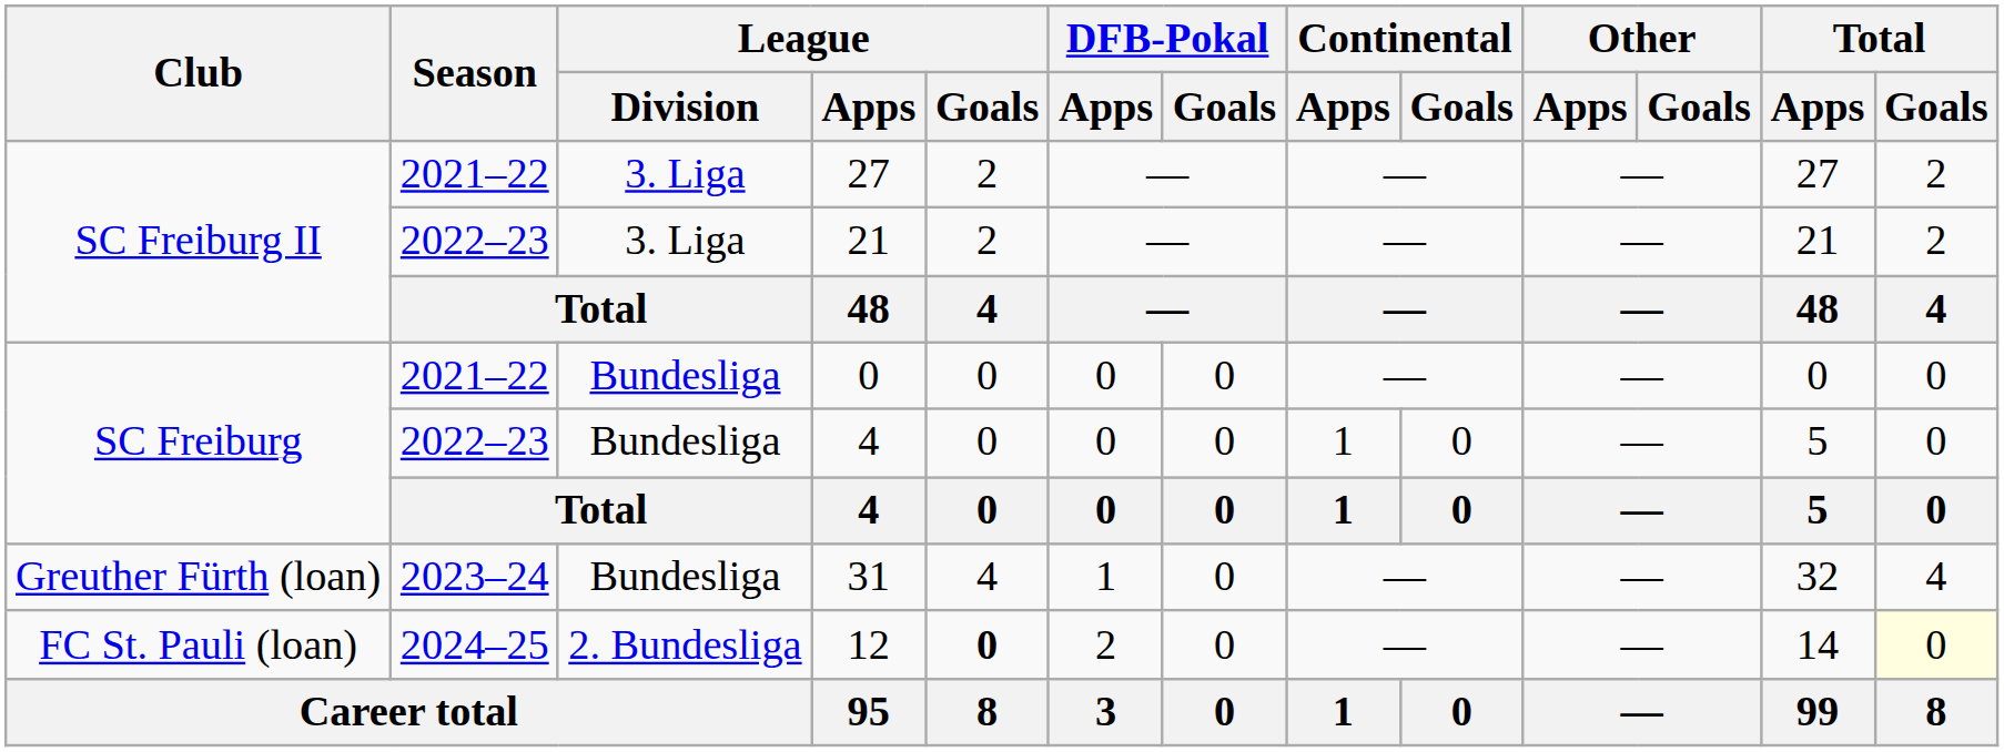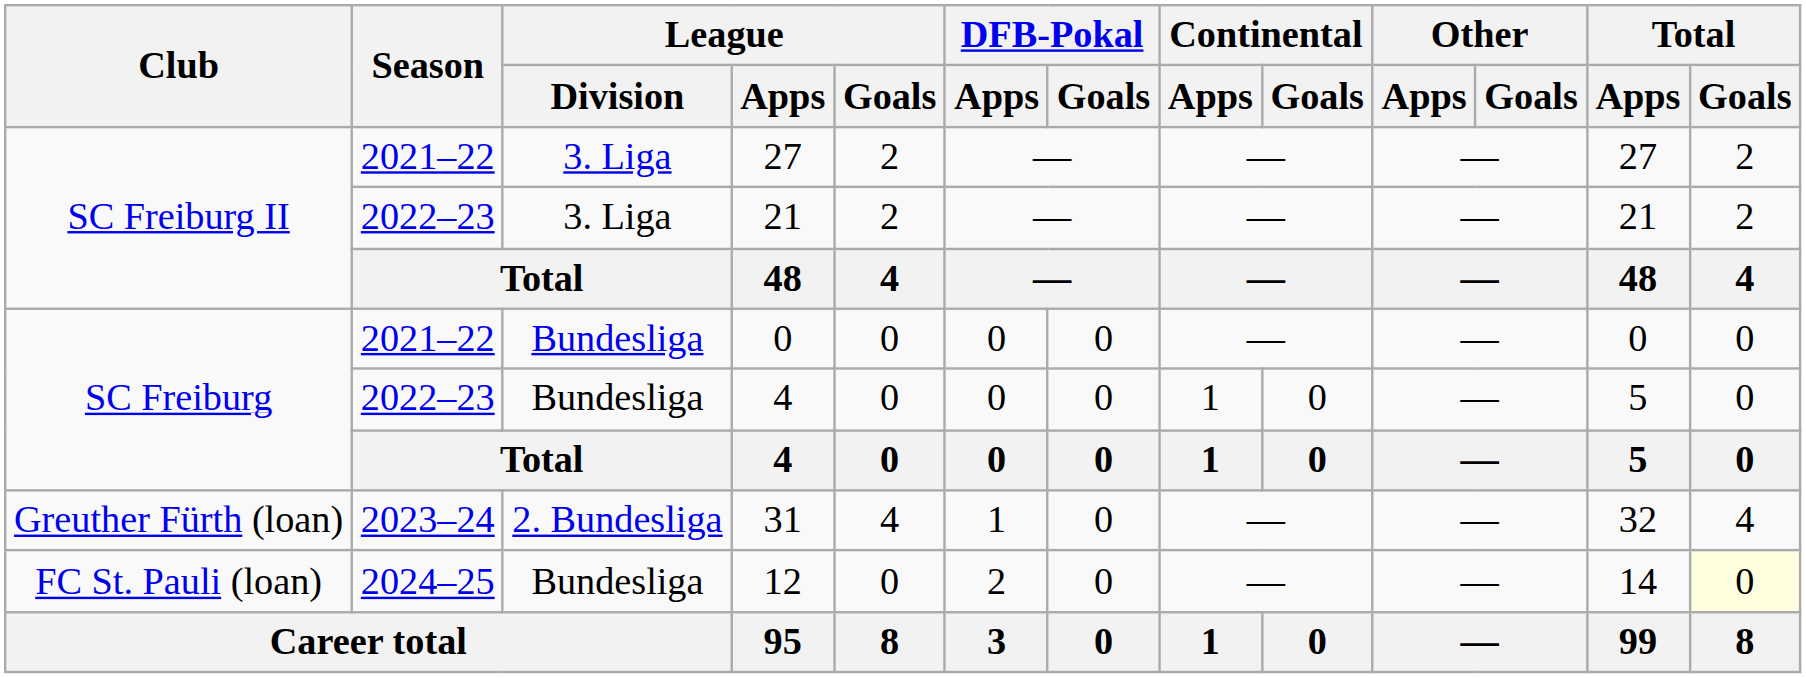31 | League / Division: Bundesliga -> 2. Bundesliga
12 | League / Division: 2. Bundesliga -> Bundesliga
12 | League / Goals: bold -> normal
